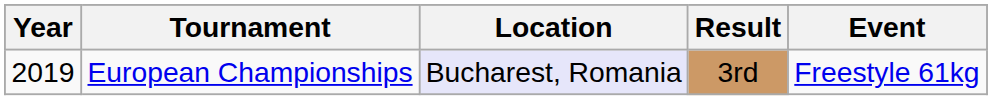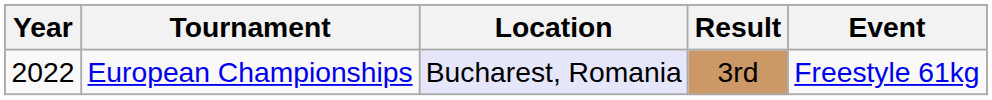European Championships | Year: 2019 -> 2022
